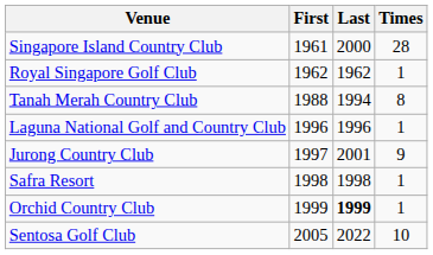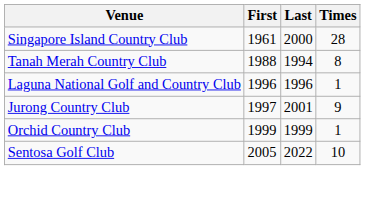- row: Royal Singapore Golf Club | 1962 | 1962 | 1
- row: Safra Resort | 1998 | 1998 | 1
Orchid Country Club | Last: bold -> normal
